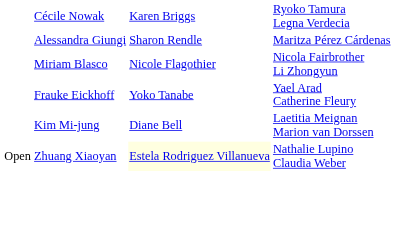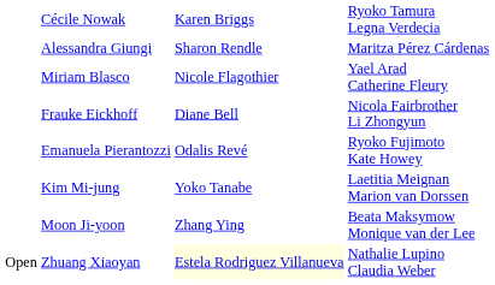Miriam Blasco | column 4: Nicola Fairbrother Li Zhongyun -> Yael Arad Catherine Fleury
Frauke Eickhoff | column 3: Yoko Tanabe -> Diane Bell
Frauke Eickhoff | column 4: Yael Arad Catherine Fleury -> Nicola Fairbrother Li Zhongyun
+ row: Emanuela Pierantozzi | Odalis Revé | Ryoko Fujimoto Kate Howey
Kim Mi-jung | column 3: Diane Bell -> Yoko Tanabe
+ row: Moon Ji-yoon | Zhang Ying | Beata Maksymow Monique van der Lee
